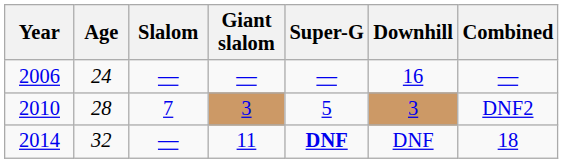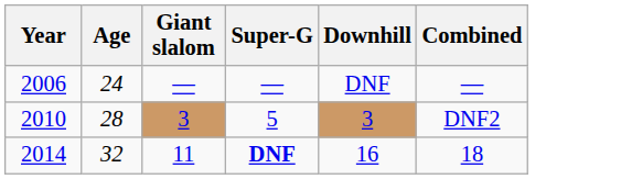- column: Slalom | — | 7 | —
2006 | Downhill: 16 -> DNF
2014 | Downhill: DNF -> 16
